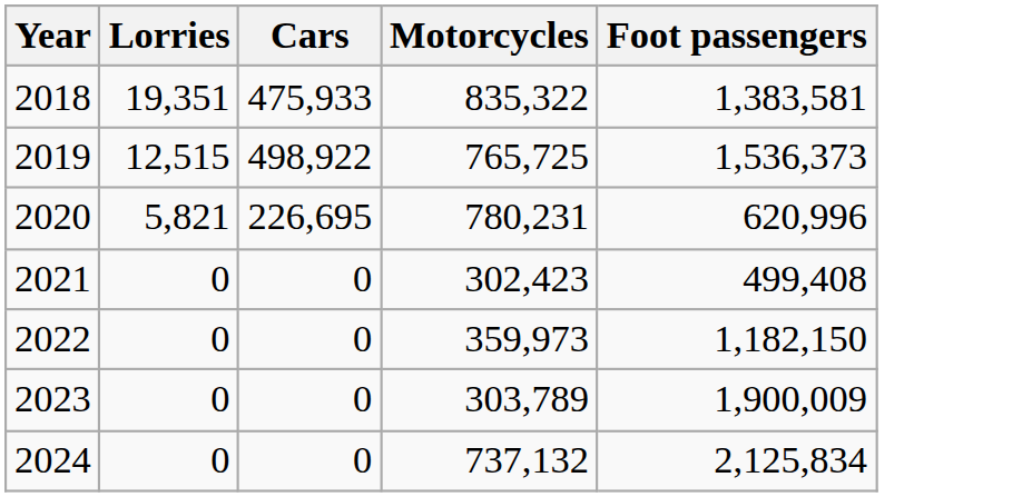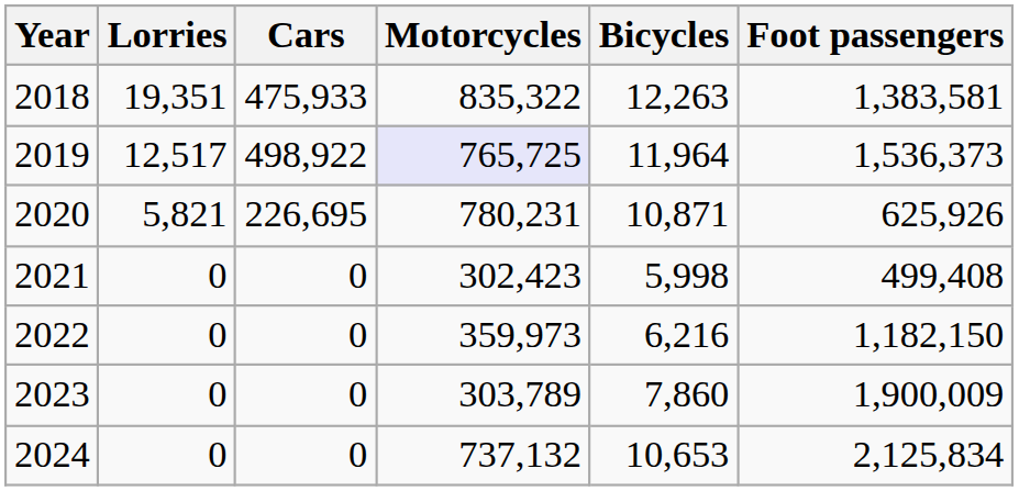+ column: Bicycles | 12,263 | 11,964 | 10,871 | 5,998 | 6,216 | 7,860 | 10,653
2019 | Lorries: 12,515 -> 12,517
2019 | Motorcycles: no background -> lavender background
2020 | Foot passengers: 620,996 -> 625,926
